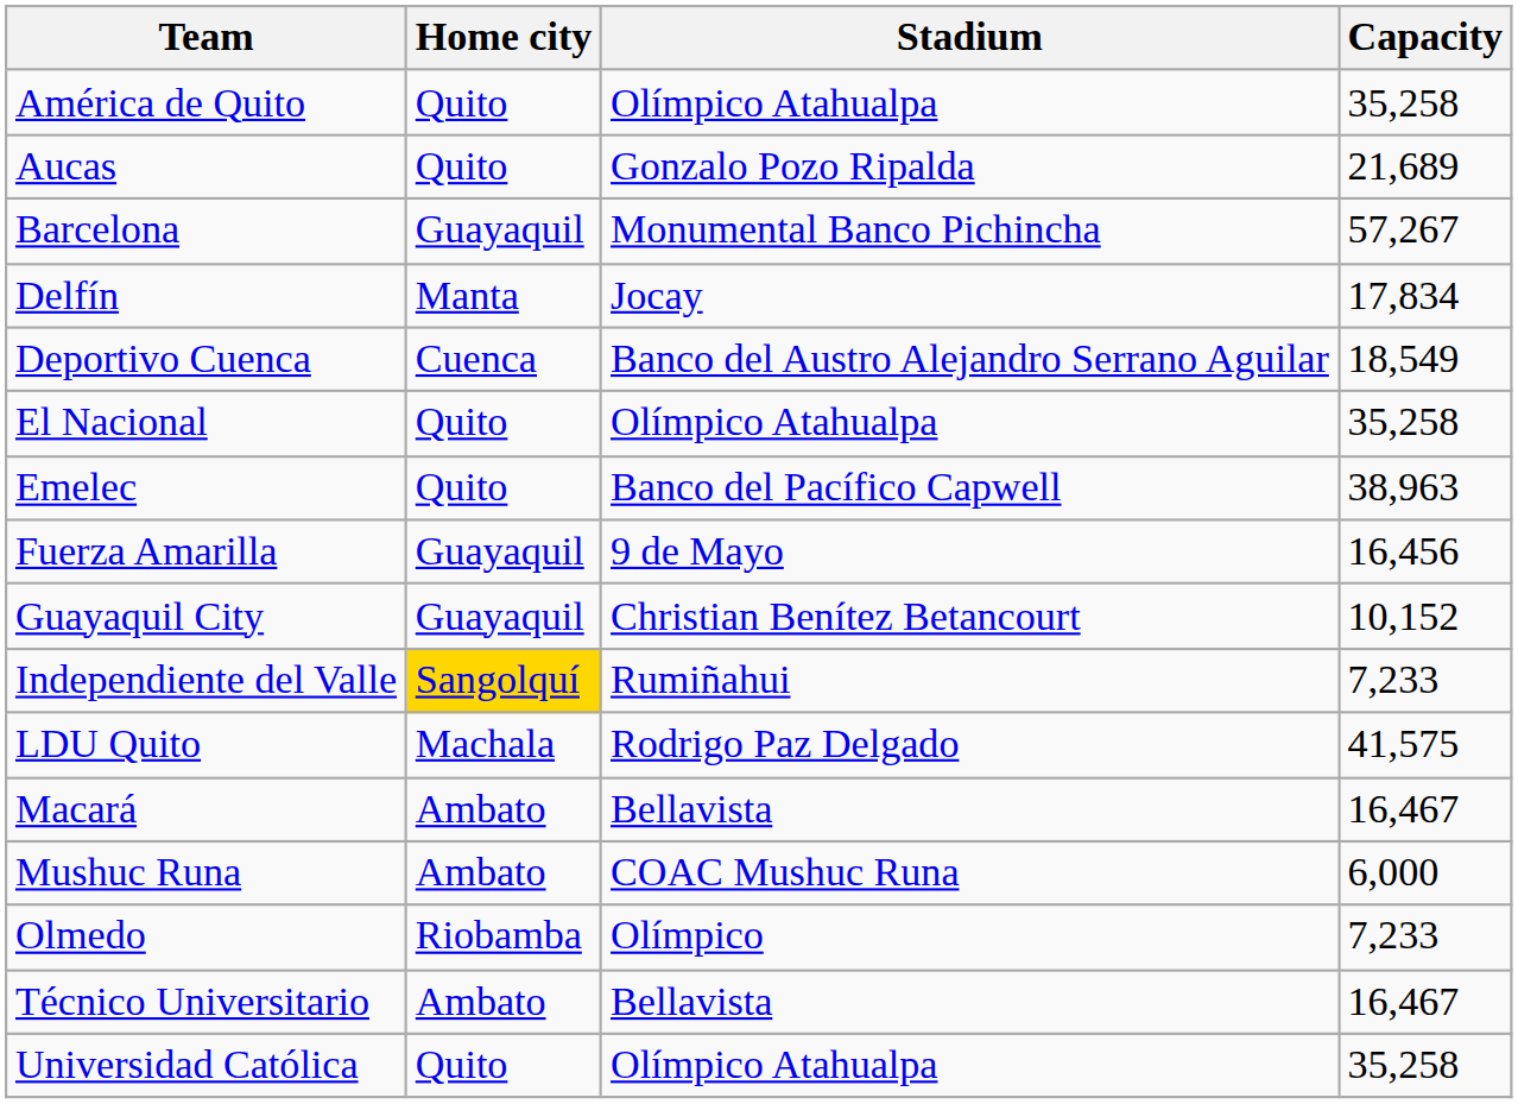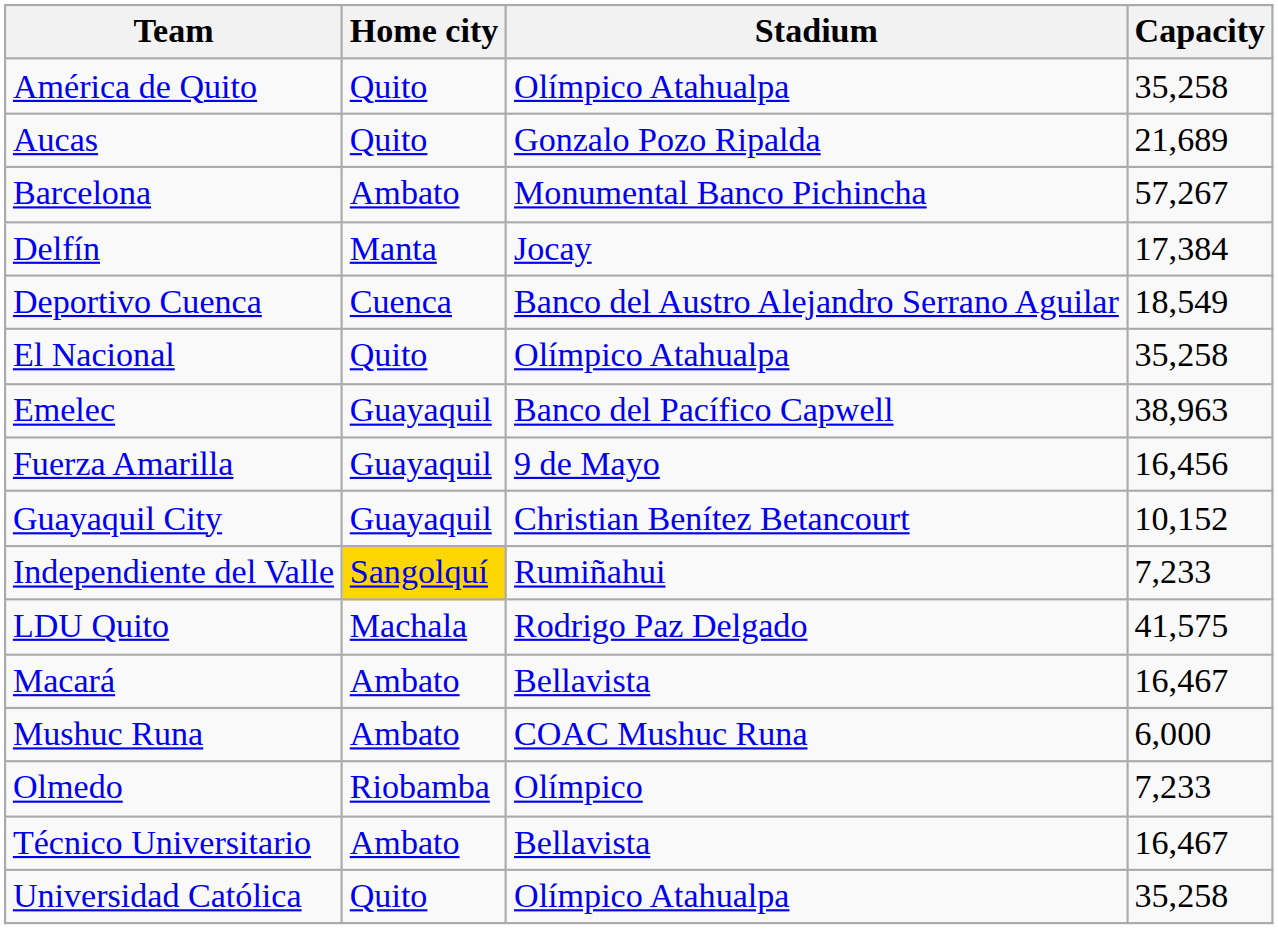Barcelona | Home city: Guayaquil -> Ambato
Delfín | Capacity: 17,834 -> 17,384
Emelec | Home city: Quito -> Guayaquil
